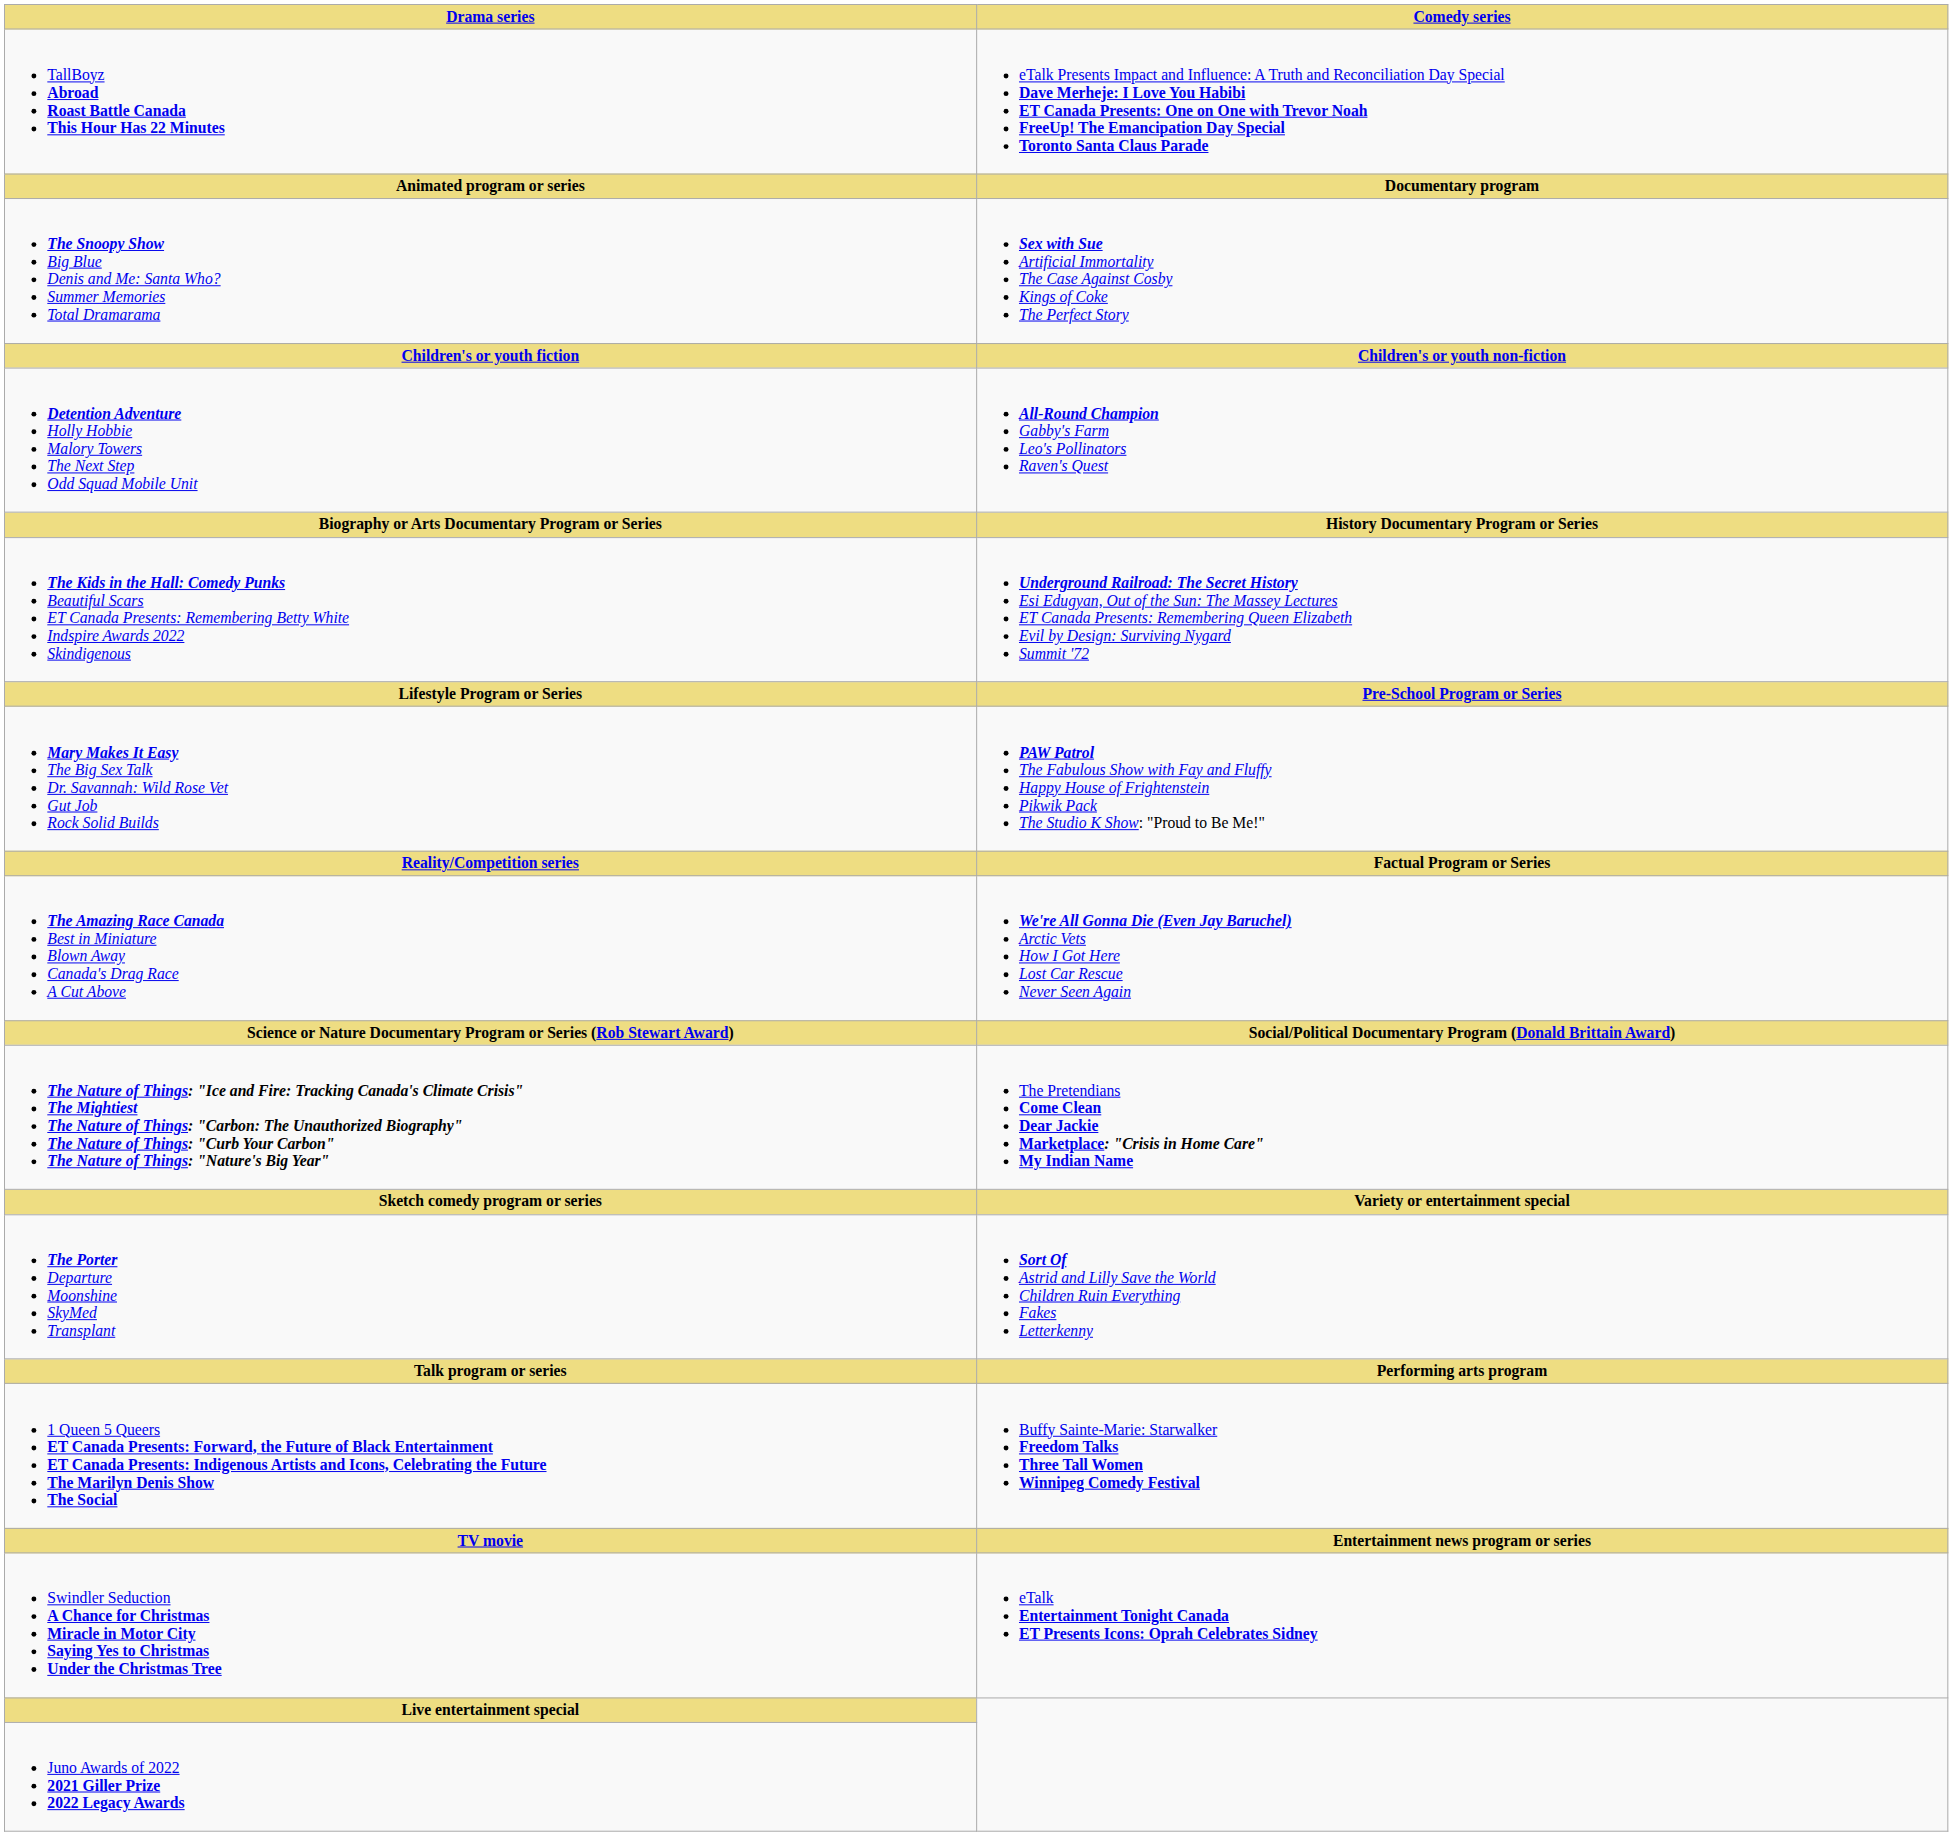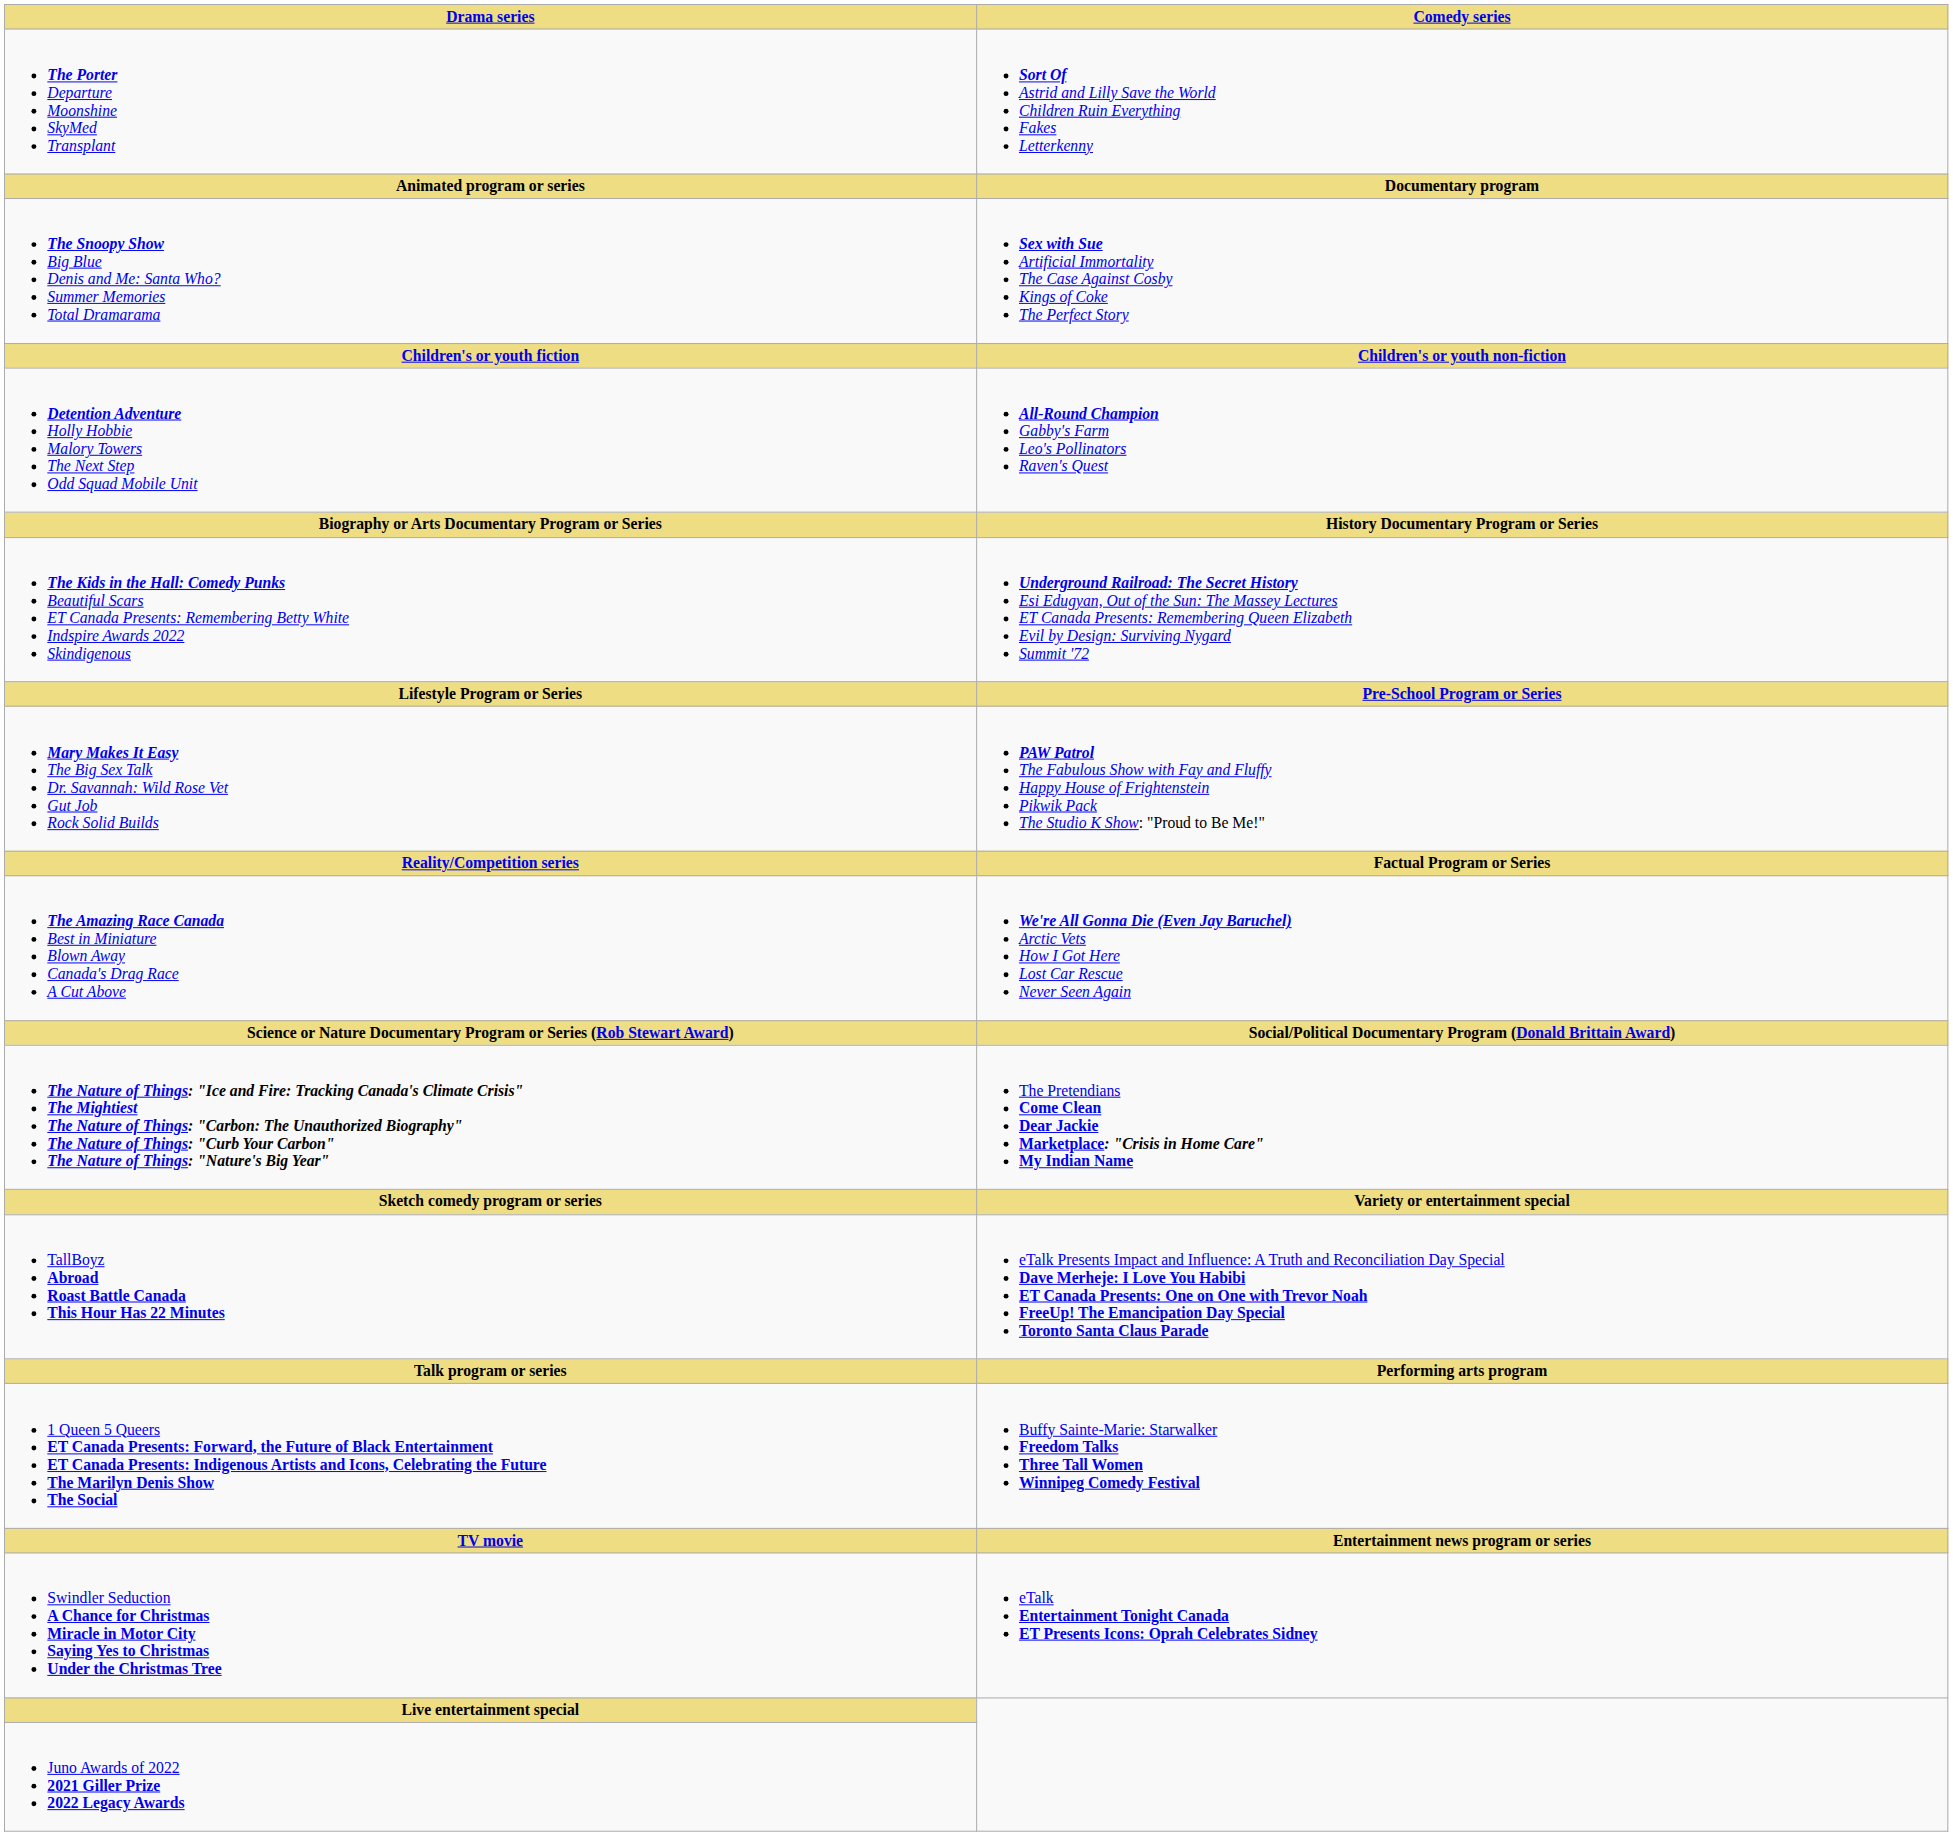rows swapped: The Porter Departure Moonshine SkyMed Transplant <-> TallBoyz Abroad Roast Battle Canada This Hour Has 22 Minutes
